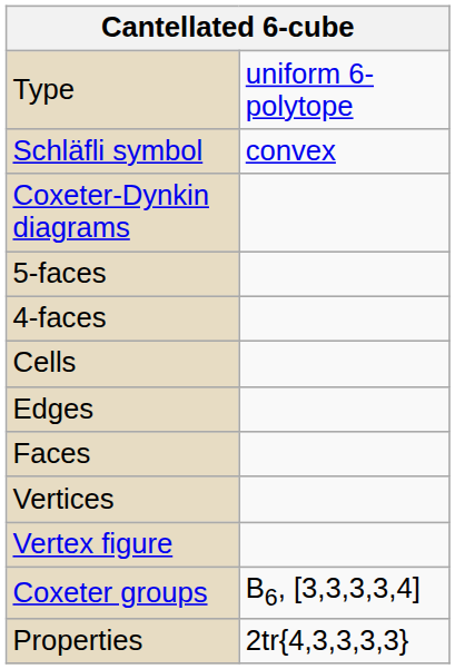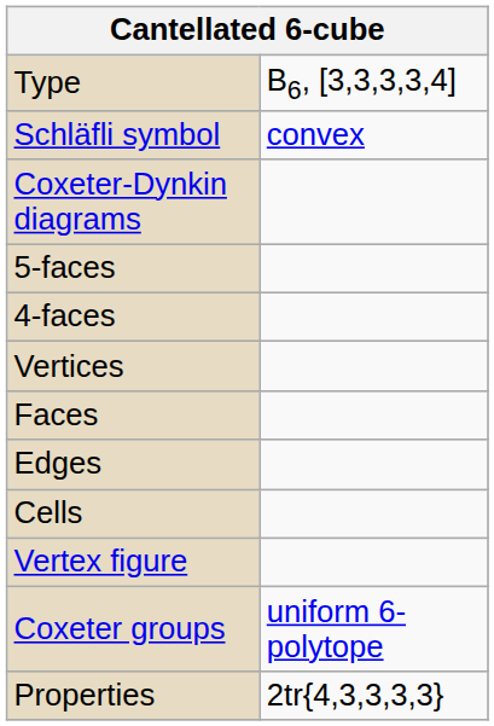Type | column 2: uniform 6-polytope -> B6, [3,3,3,3,4]
rows swapped: Cells <-> Vertices
rows swapped: Faces <-> Edges
Coxeter groups | column 2: B6, [3,3,3,3,4] -> uniform 6-polytope
